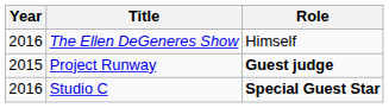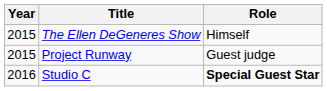The Ellen DeGeneres Show | Year: 2016 -> 2015
Project Runway | Role: bold -> normal
